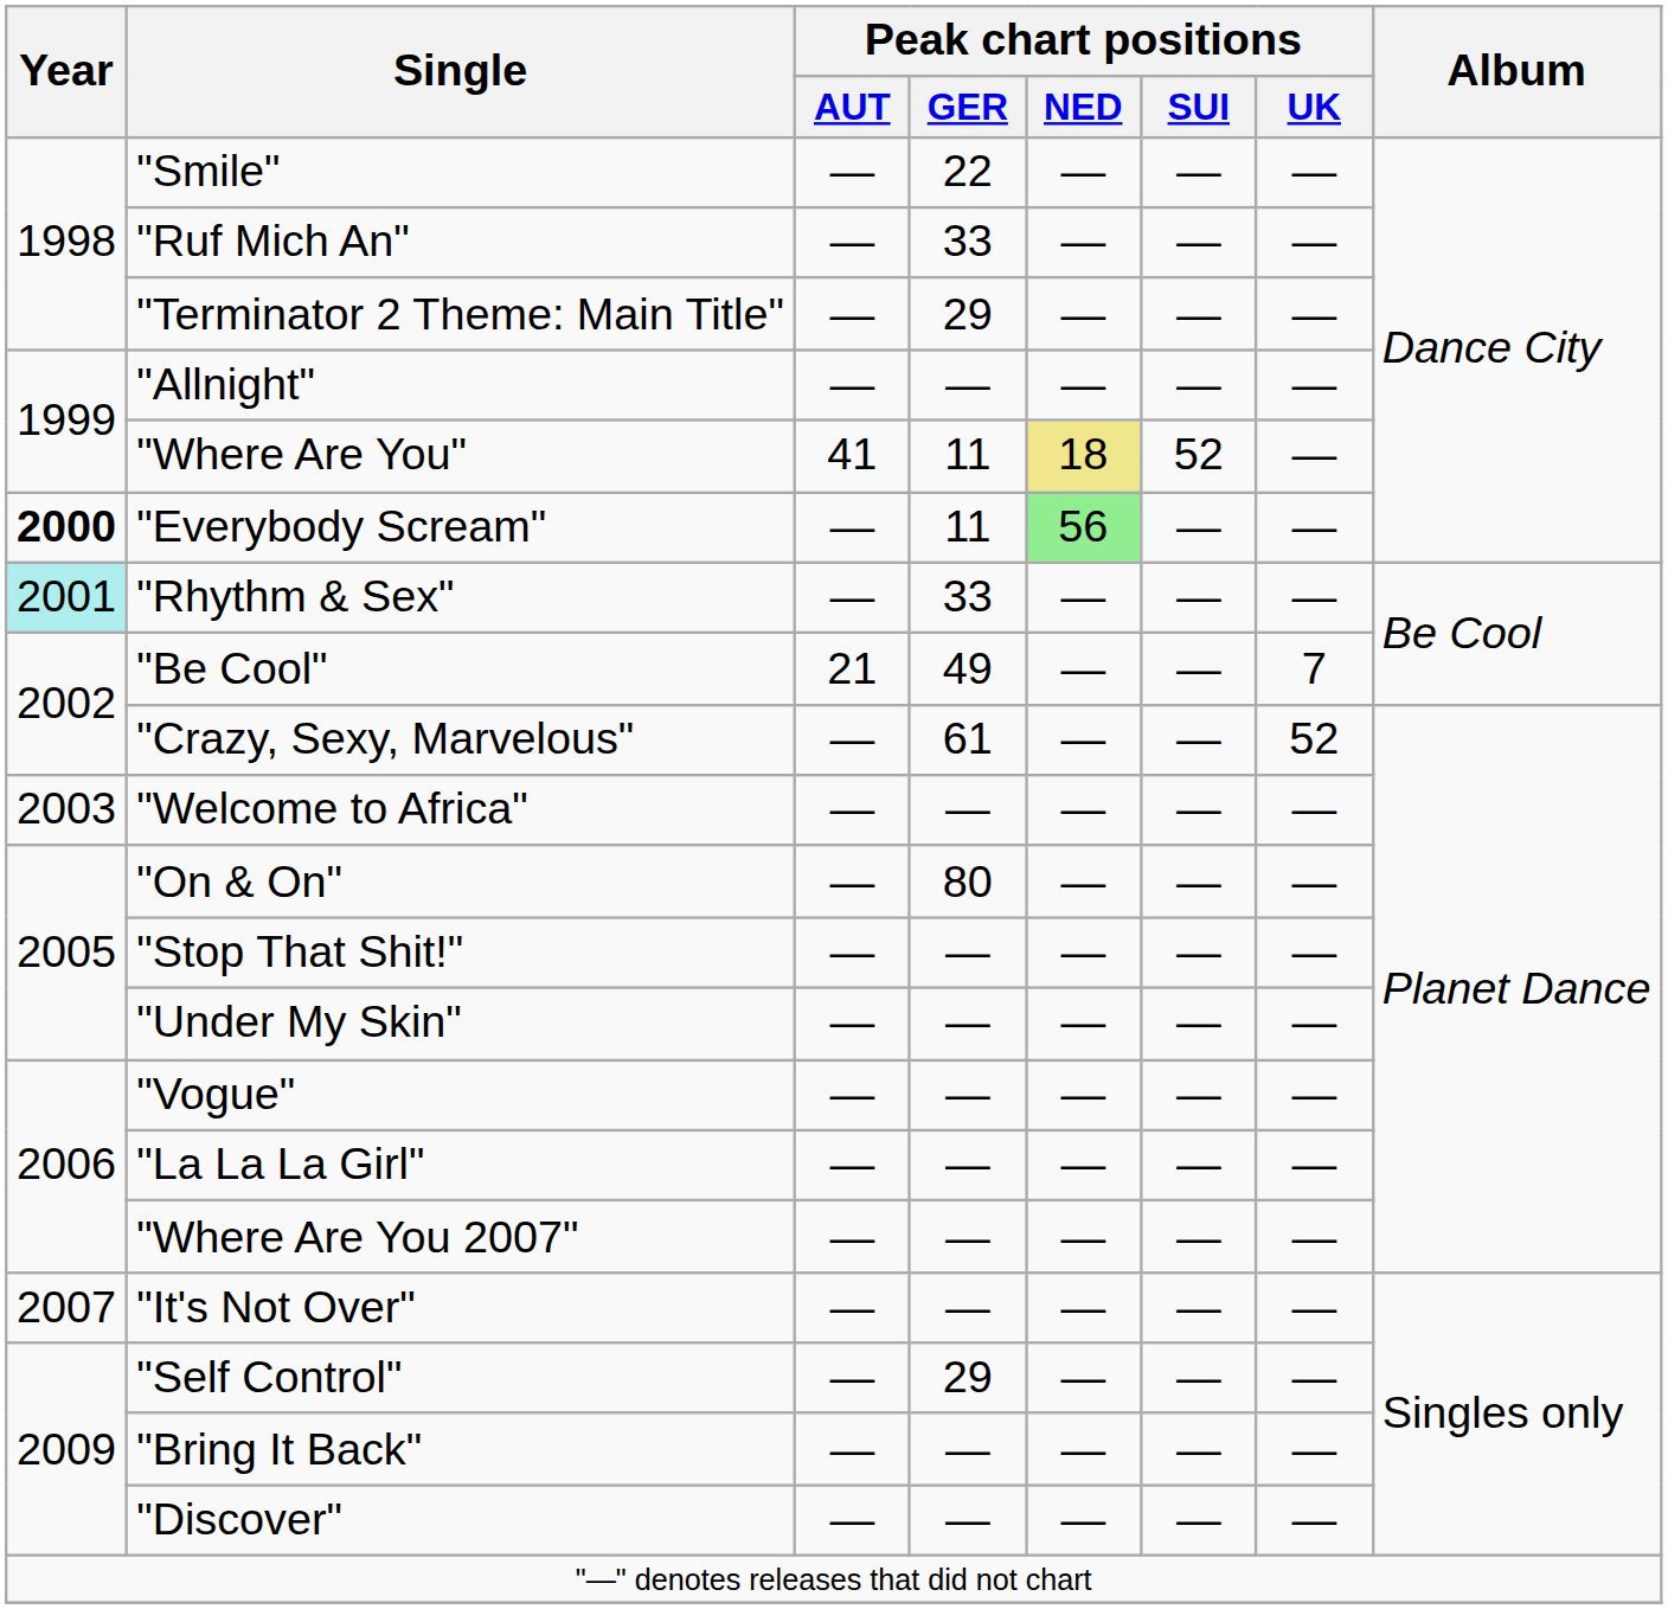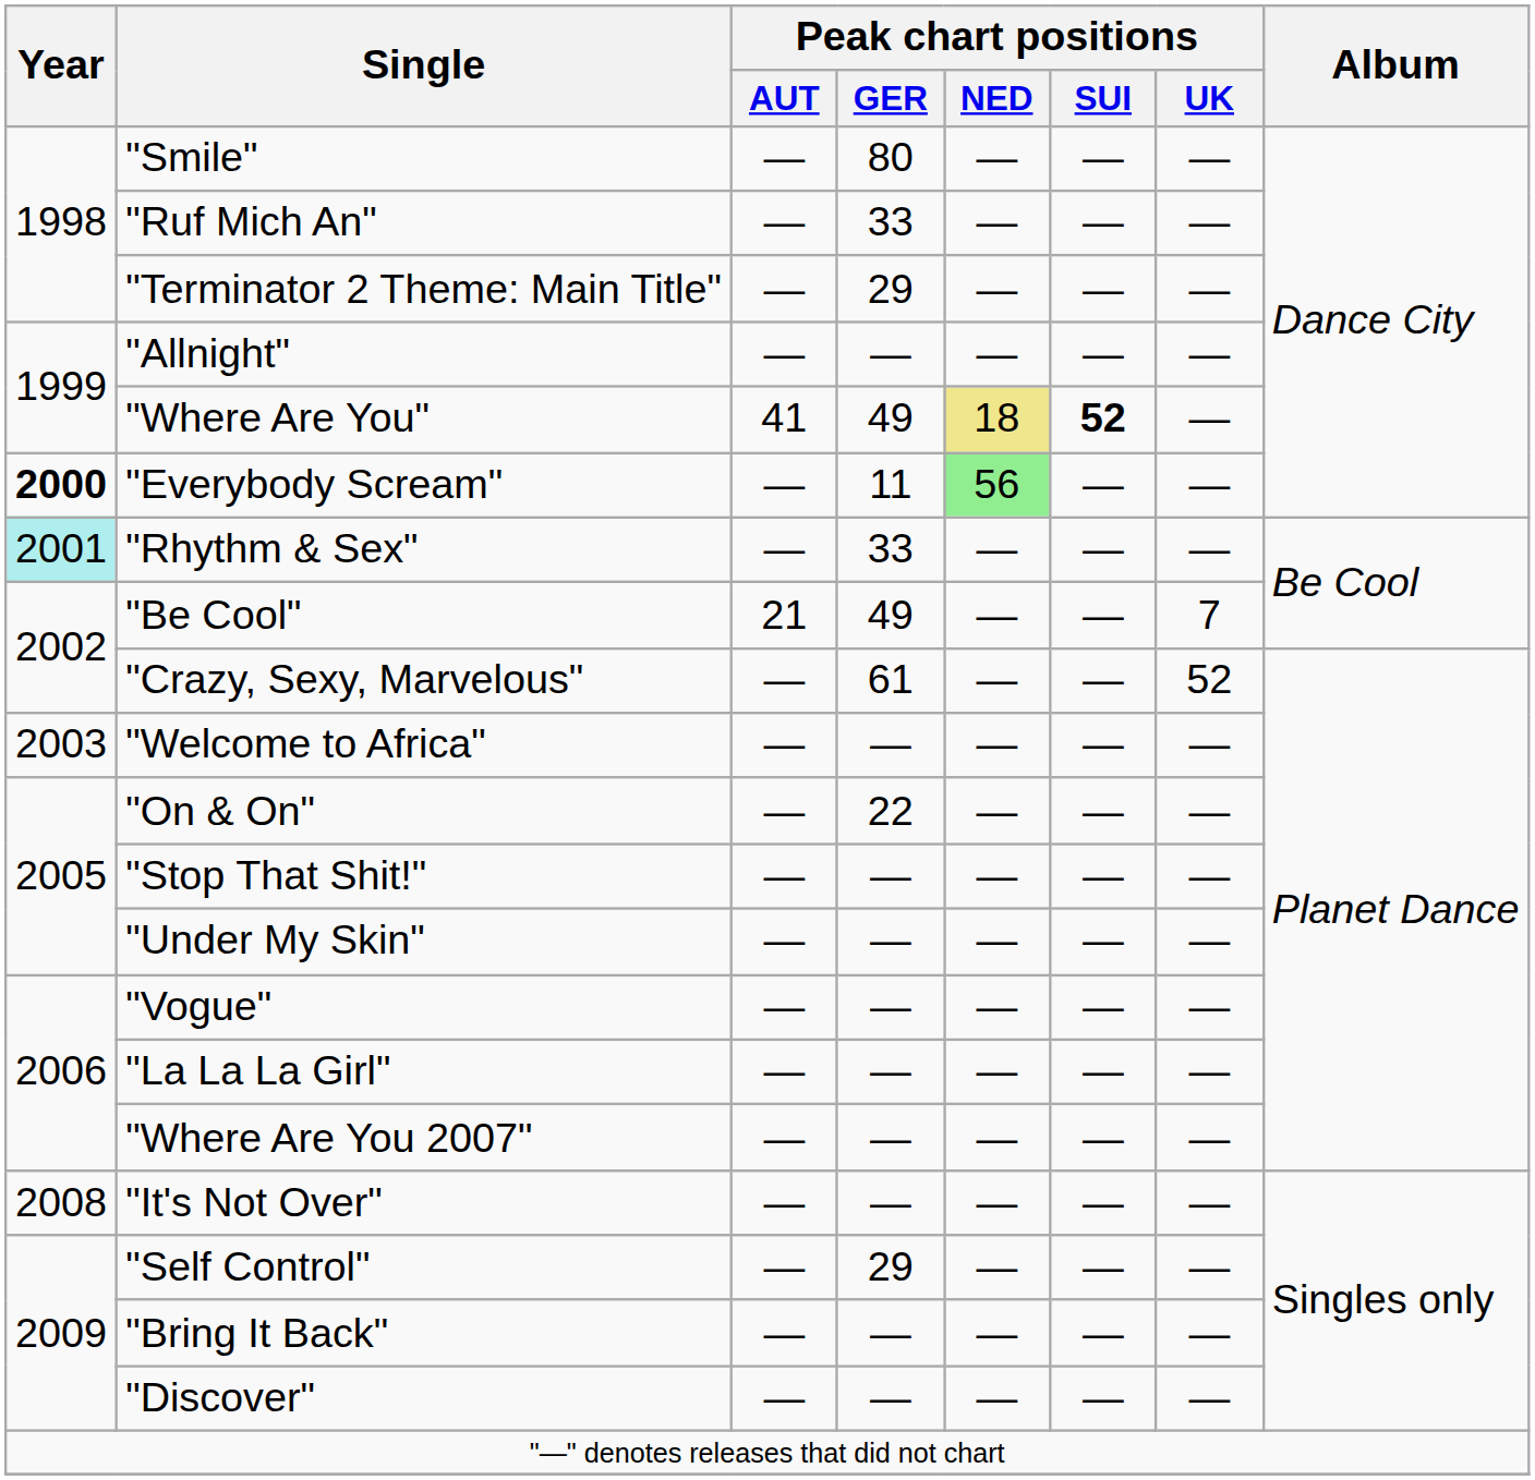"Smile" | Peak chart positions / GER: 22 -> 80
"Where Are You" | Peak chart positions / GER: 11 -> 49
"Where Are You" | Peak chart positions / SUI: normal -> bold
"On & On" | Peak chart positions / GER: 80 -> 22
"It's Not Over" | Year: 2007 -> 2008
